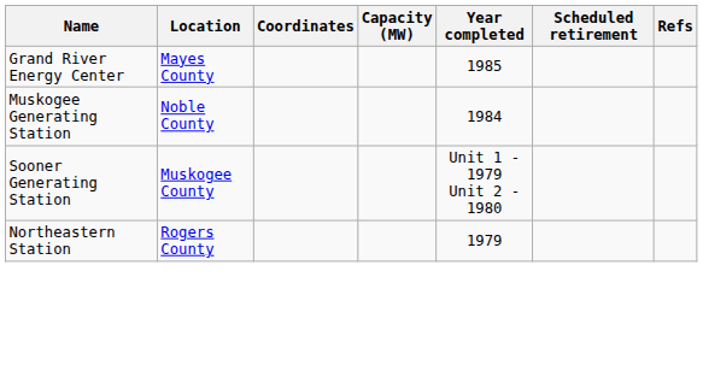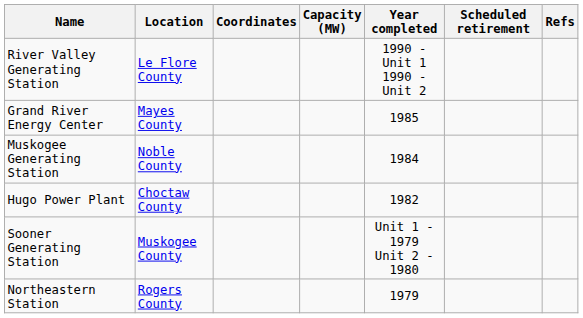+ row: River Valley Generating Station | Le Flore County | 1990 - Unit 1 1990 - Unit 2
+ row: Hugo Power Plant | Choctaw County | 1982
